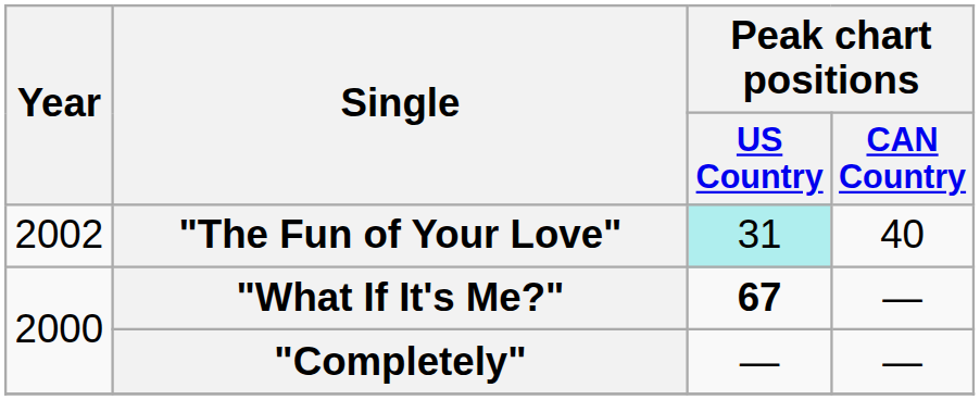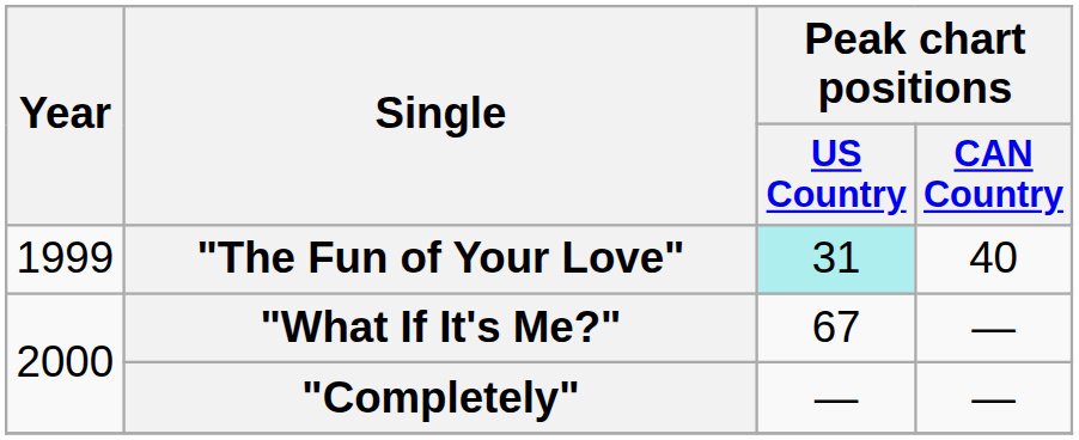"The Fun of Your Love" | Year: 2002 -> 1999
"What If It's Me?" | Peak chart positions / US Country: bold -> normal
